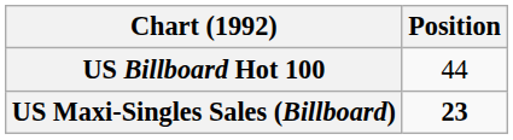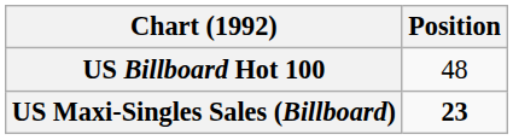US Billboard Hot 100 | Position: 44 -> 48
